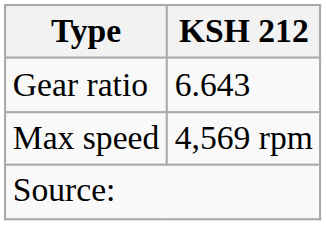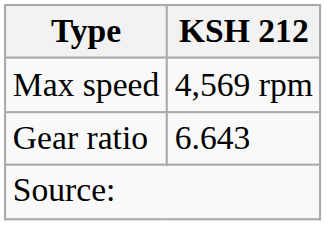rows swapped: Gear ratio <-> Max speed
